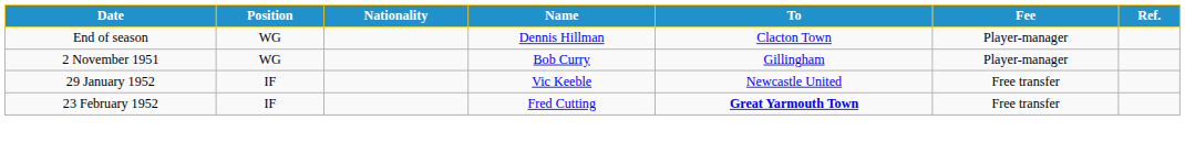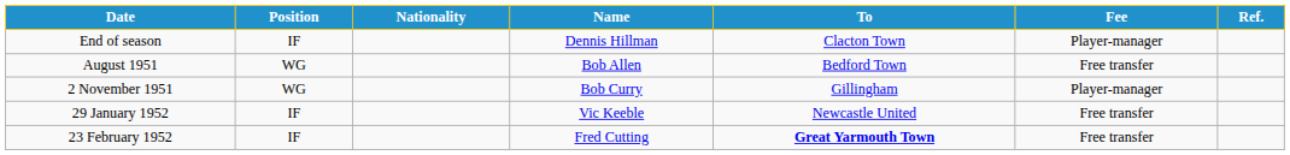End of season | Position: WG -> IF
+ row: August 1951 | WG | Bob Allen | Bedford Town | Free transfer
